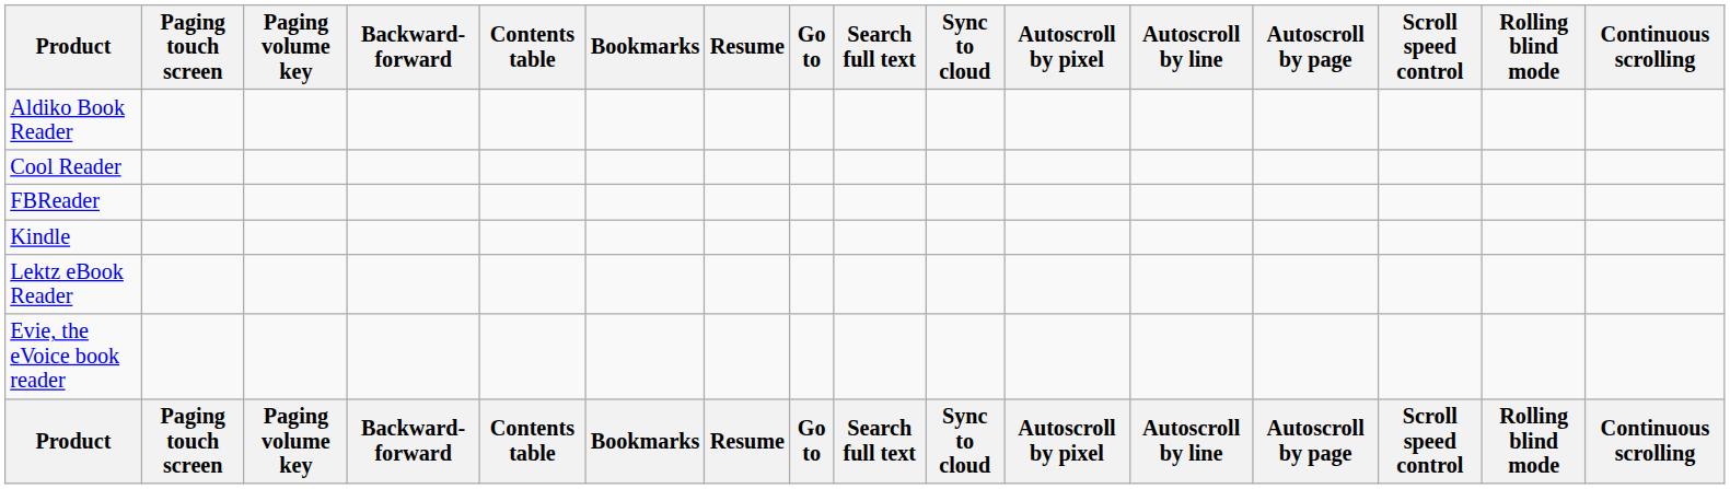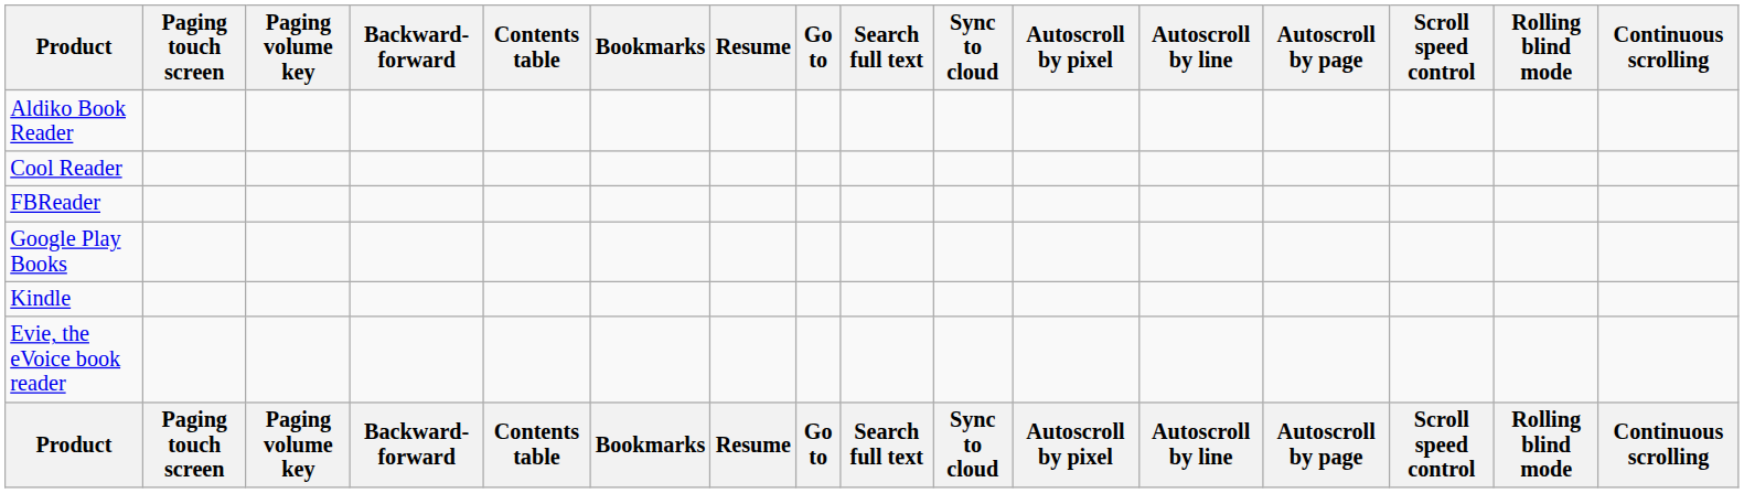+ row: Google Play Books
- row: Lektz eBook Reader
